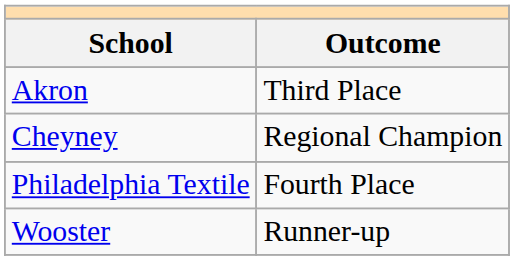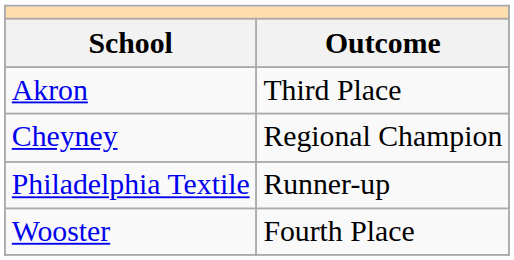Philadelphia Textile | Outcome: Fourth Place -> Runner-up
Wooster | Outcome: Runner-up -> Fourth Place
